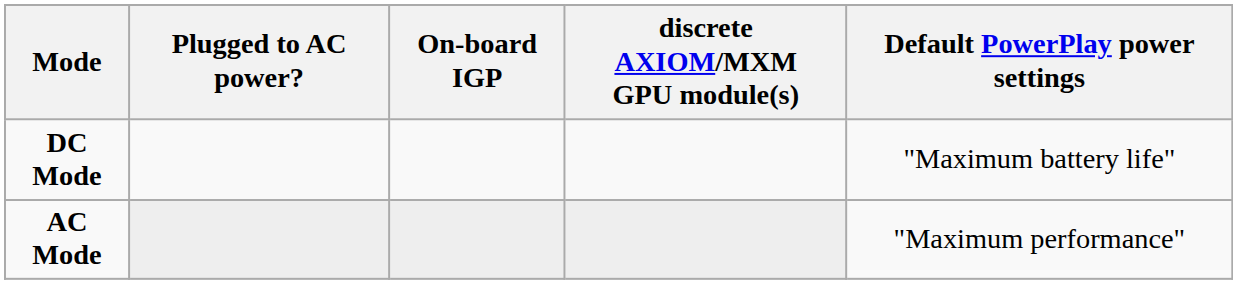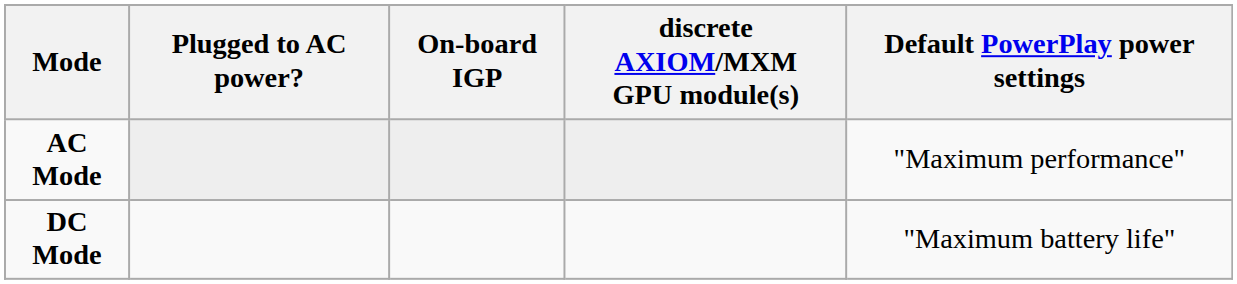rows swapped: AC Mode <-> DC Mode
